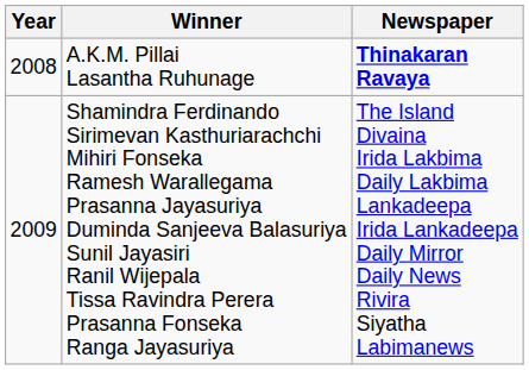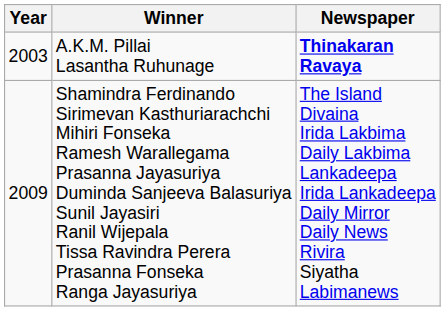A.K.M. Pillai Lasantha Ruhunage | Year: 2008 -> 2003
